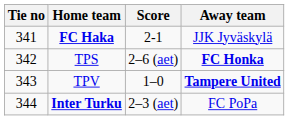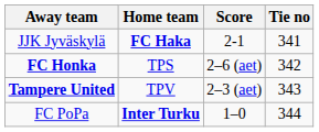columns swapped: Tie no <-> Away team
TPV | Score: 1–0 -> 2–3 (aet)
Inter Turku | Score: 2–3 (aet) -> 1–0
